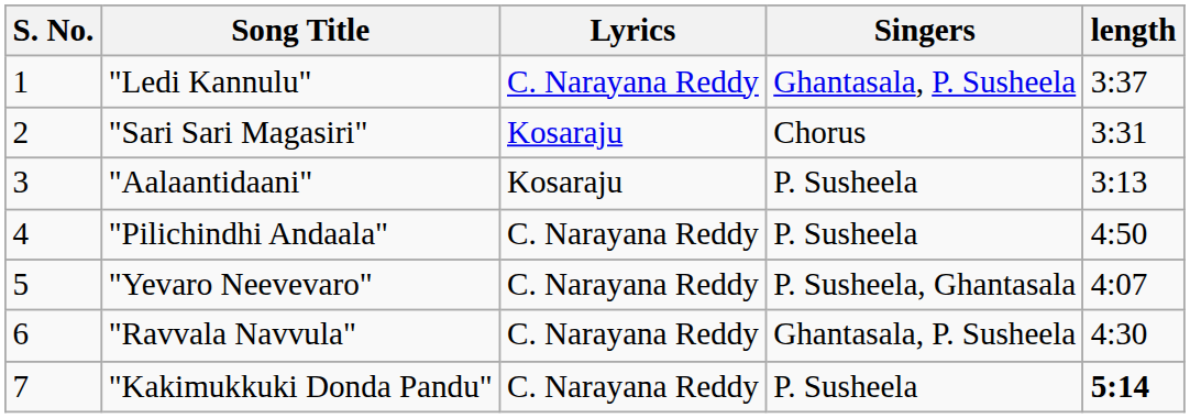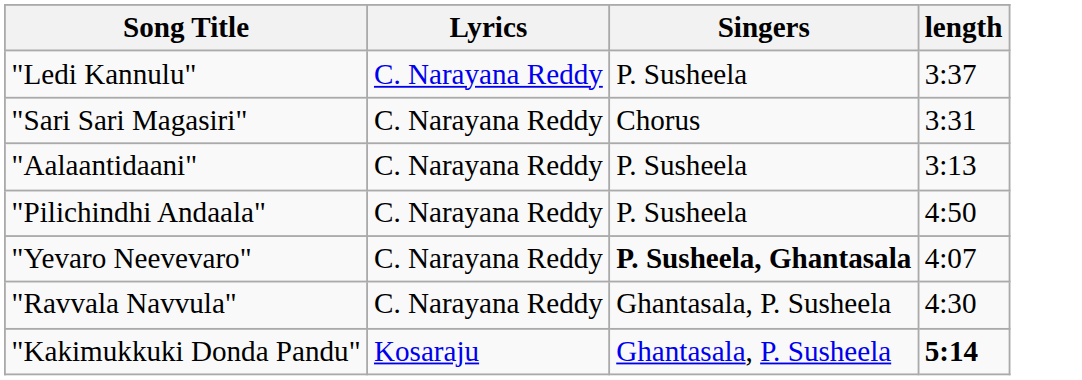- column: S. No. | 1 | 2 | 3 | 4 | 5 | 6 | 7
"Ledi Kannulu" | Singers: Ghantasala, P. Susheela -> P. Susheela
"Sari Sari Magasiri" | Lyrics: Kosaraju -> C. Narayana Reddy
"Aalaantidaani" | Lyrics: Kosaraju -> C. Narayana Reddy
"Yevaro Neevevaro" | Singers: normal -> bold
"Kakimukkuki Donda Pandu" | Lyrics: C. Narayana Reddy -> Kosaraju
"Kakimukkuki Donda Pandu" | Singers: P. Susheela -> Ghantasala, P. Susheela
